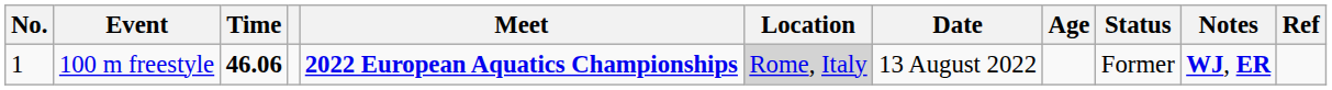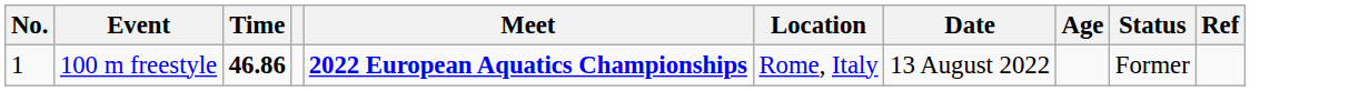- column: Notes | WJ, ER
100 m freestyle | Time: 46.06 -> 46.86
100 m freestyle | Location: lightgrey background -> no background
